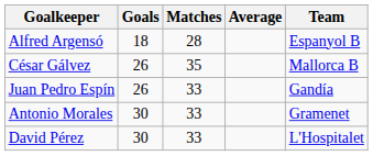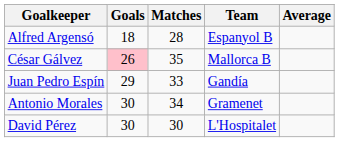columns swapped: Average <-> Team
César Gálvez | Goals: no background -> pink background
Juan Pedro Espín | Goals: 26 -> 29
Antonio Morales | Matches: 33 -> 34
David Pérez | Matches: 33 -> 30
